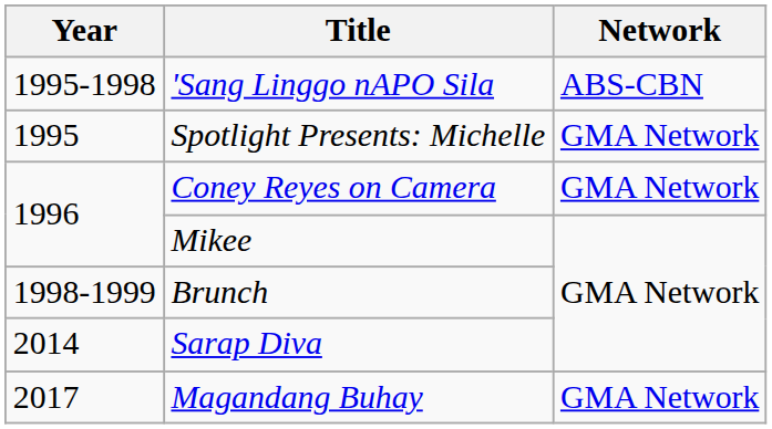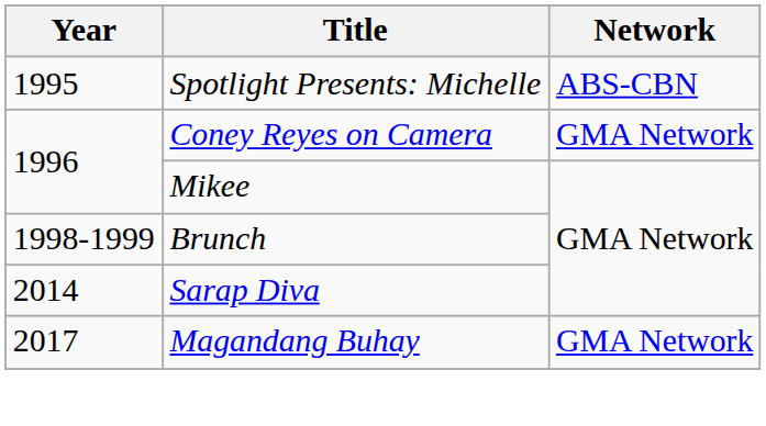- row: 1995-1998 | 'Sang Linggo nAPO Sila | ABS-CBN
Spotlight Presents: Michelle | Network: GMA Network -> ABS-CBN
